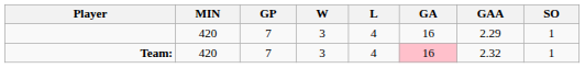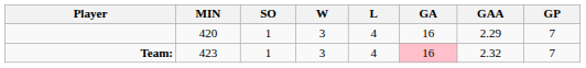columns swapped: GP <-> SO
Team: | MIN: 420 -> 423
